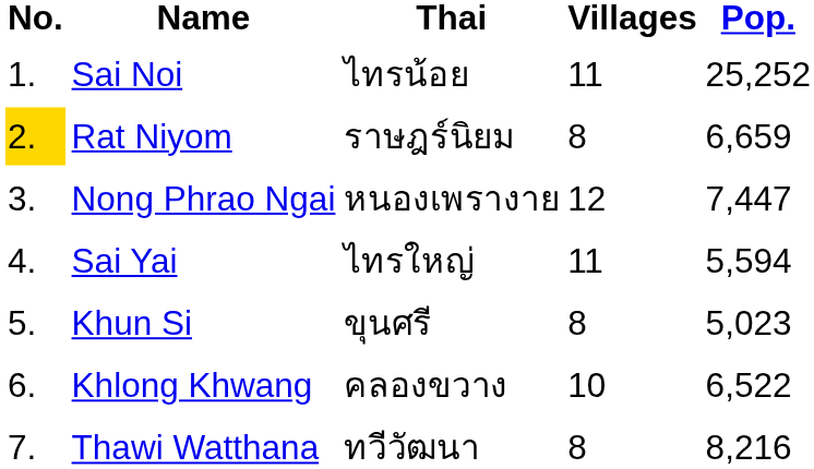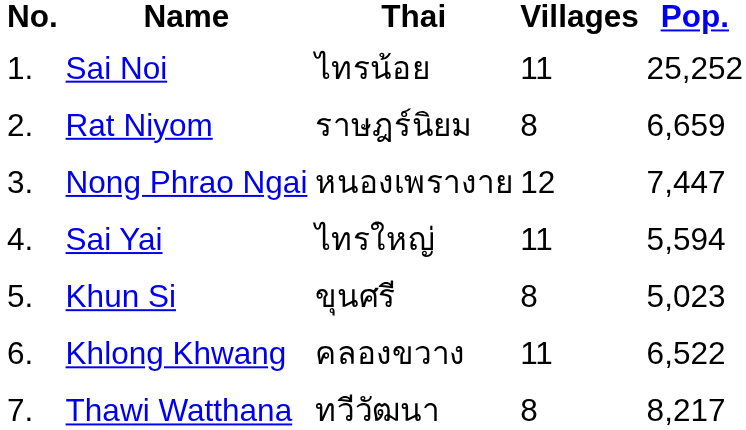Rat Niyom | No.: gold background -> no background
Khlong Khwang | Villages: 10 -> 11
Thawi Watthana | Pop.: 8,216 -> 8,217
